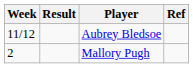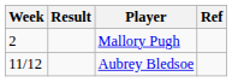rows swapped: Mallory Pugh <-> Aubrey Bledsoe
